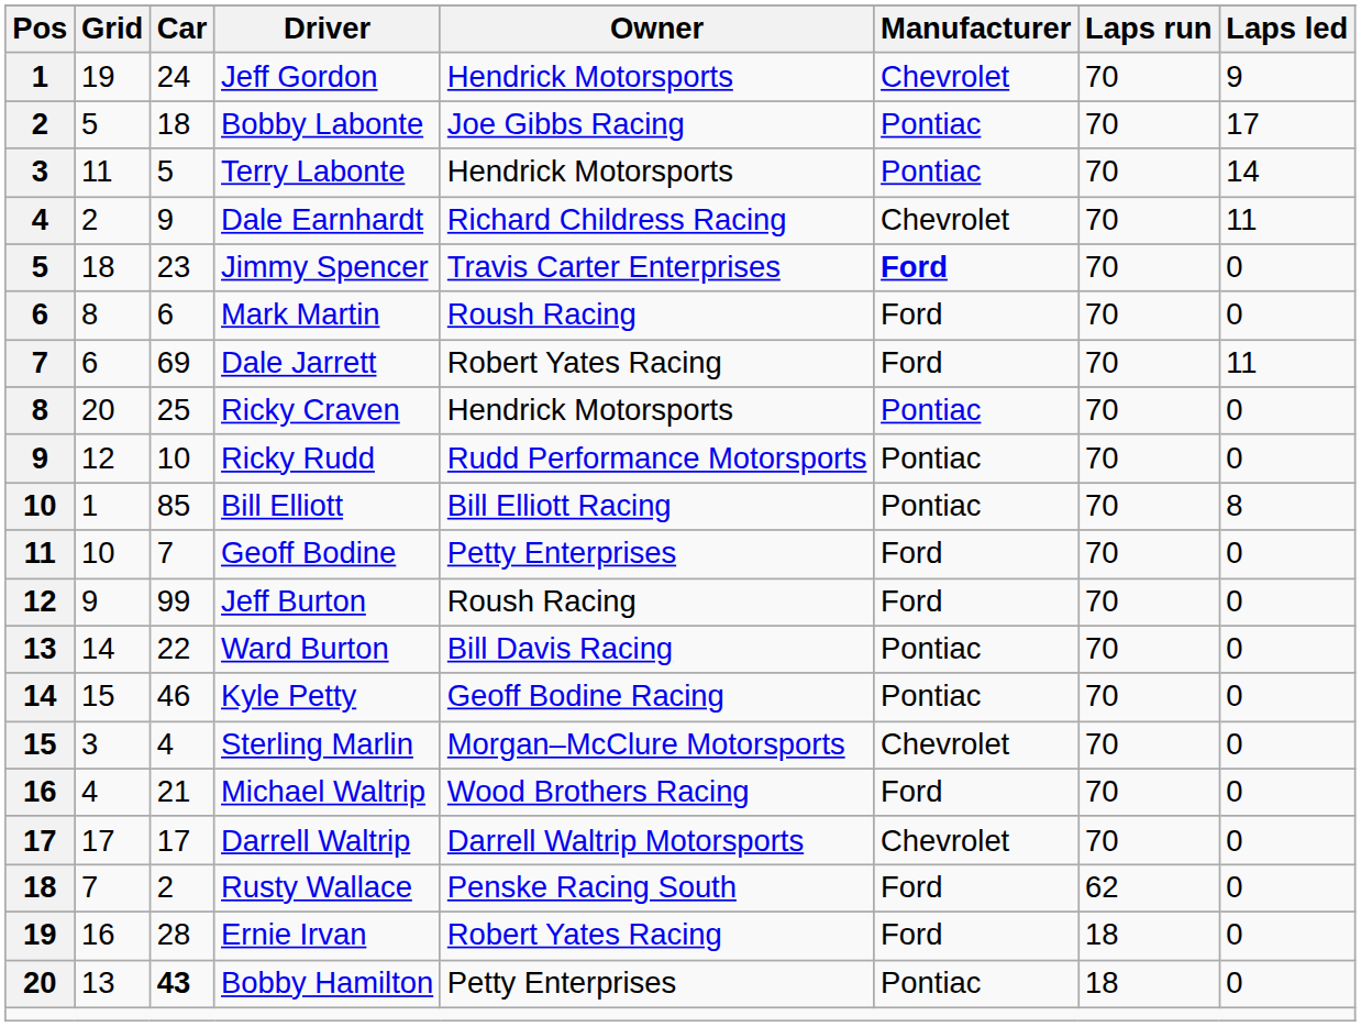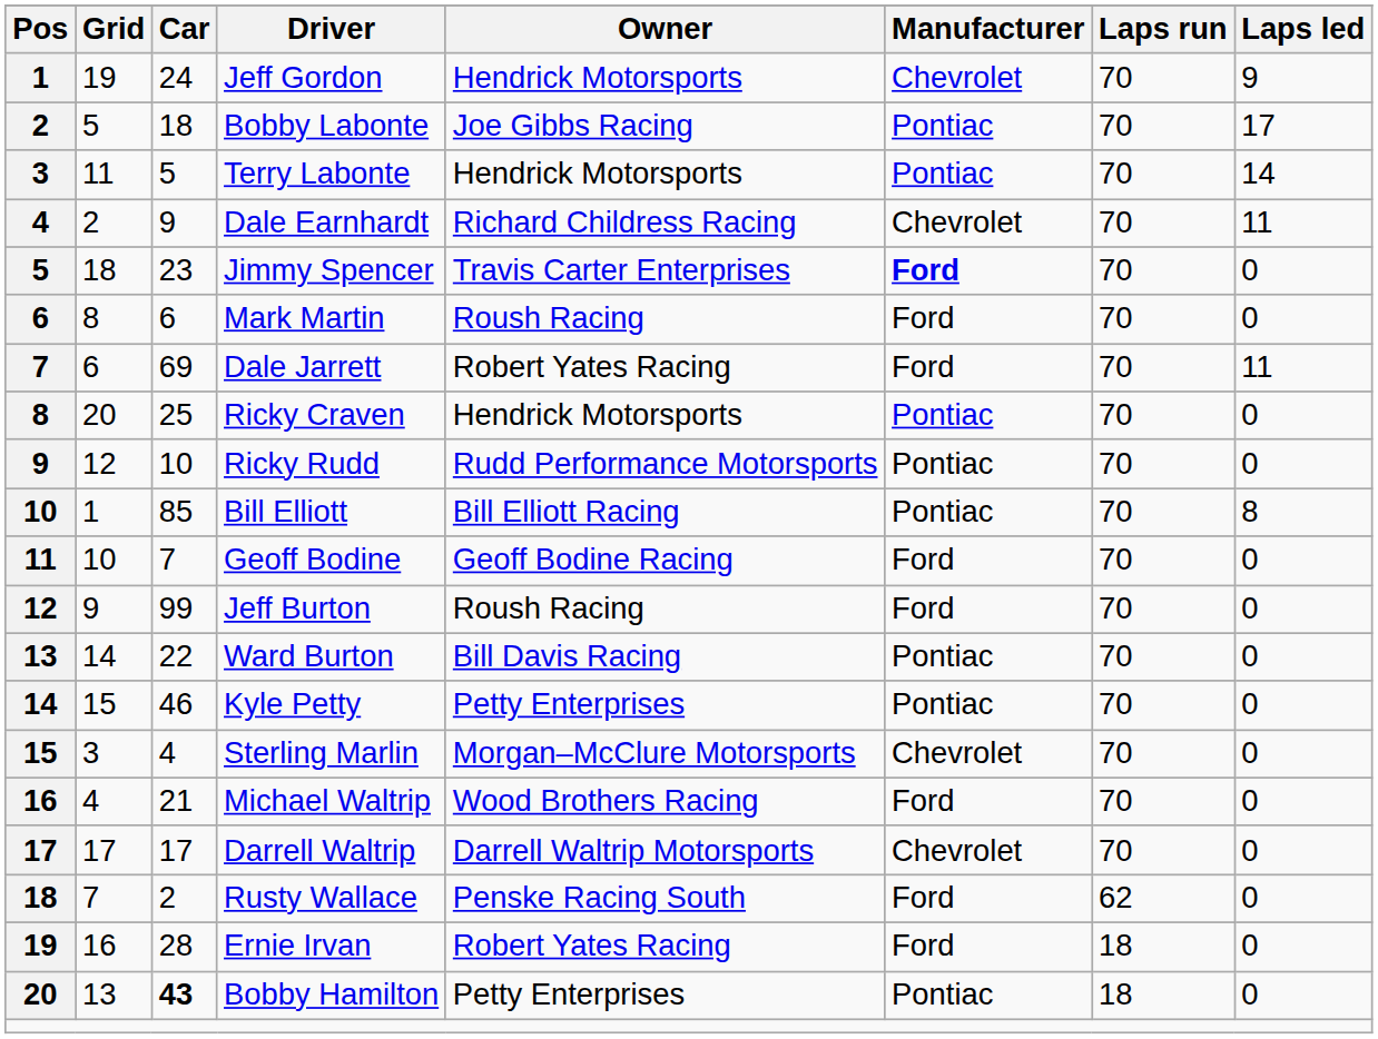Geoff Bodine | Owner: Petty Enterprises -> Geoff Bodine Racing
Kyle Petty | Owner: Geoff Bodine Racing -> Petty Enterprises
